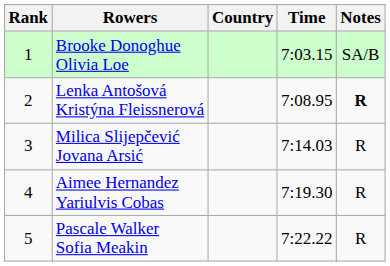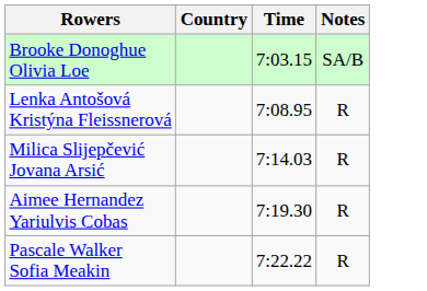- column: Rank | 1 | 2 | 3 | 4 | 5
Lenka Antošová Kristýna Fleissnerová | Notes: bold -> normal
